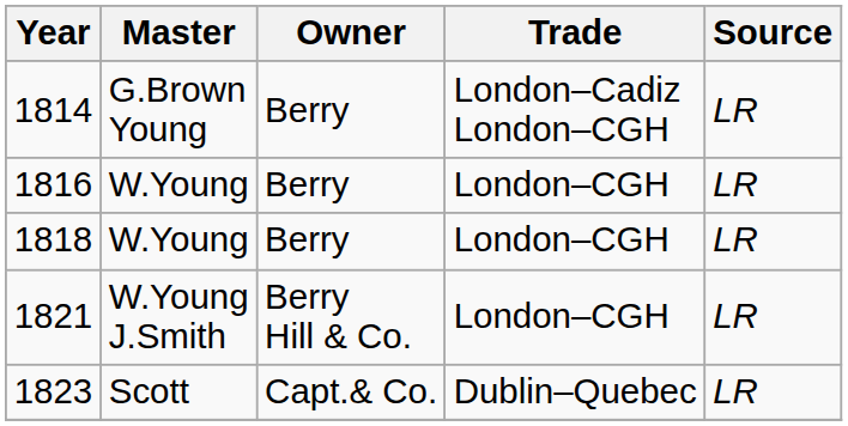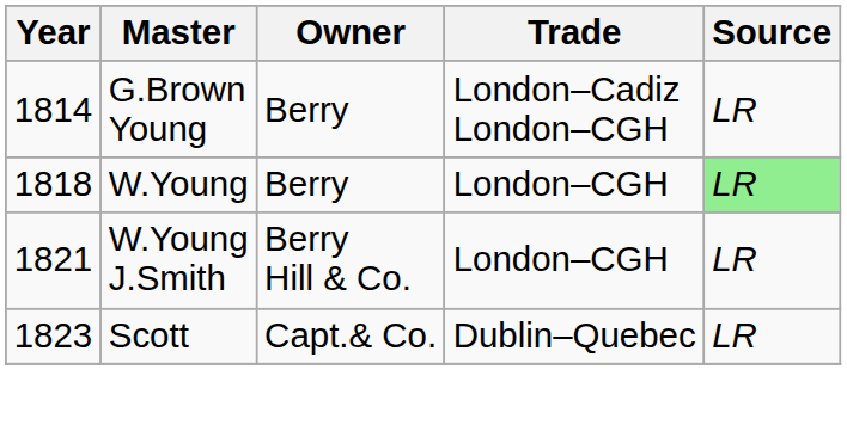- row: 1816 | W.Young | Berry | London–CGH | LR
1818 | Source: no background -> lightgreen background
